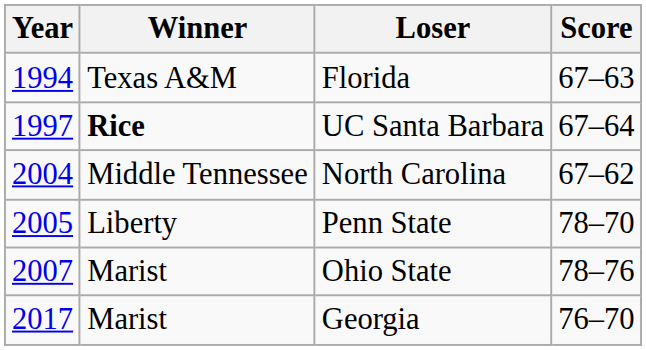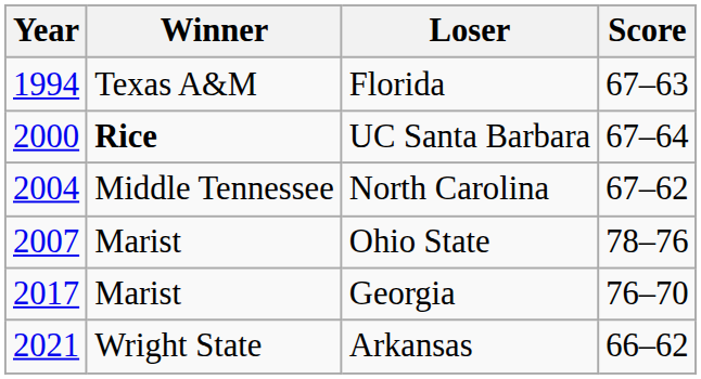UC Santa Barbara | Year: 1997 -> 2000
- row: 2005 | Liberty | Penn State | 78–70
+ row: 2021 | Wright State | Arkansas | 66–62
